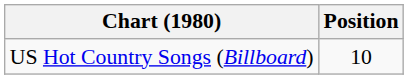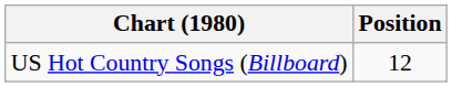US Hot Country Songs (Billboard) | Position: 10 -> 12
